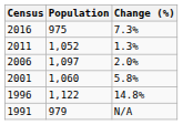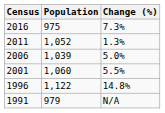2006 | Population: 1,097 -> 1,039
2006 | Change (%): 2.0% -> 5.0%
2001 | Change (%): 5.8% -> 5.5%
